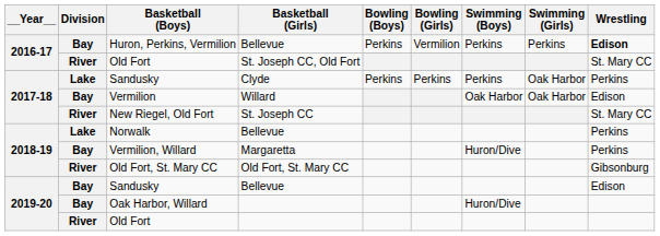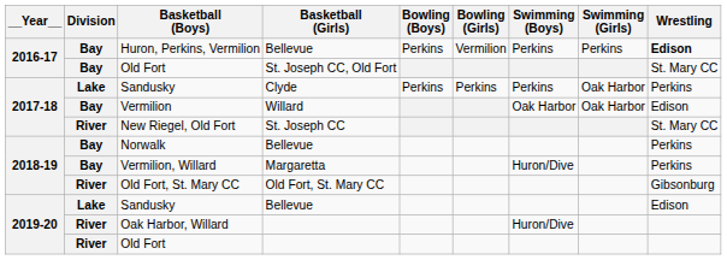2016-17 / Old Fort | Division: River -> Bay
Norwalk | Division: Lake -> Bay
2019-20 / Sandusky | Division: Bay -> Lake
Oak Harbor, Willard | Division: Bay -> River
